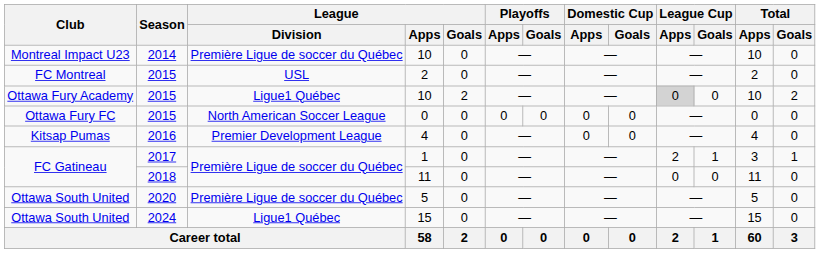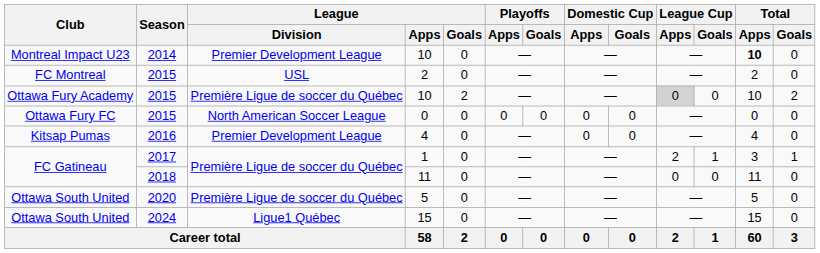Montreal Impact U23 / 10 | League / Division: Première Ligue de soccer du Québec -> Premier Development League
Montreal Impact U23 / 10 | Total / Apps: normal -> bold
Ottawa Fury Academy / 10 | League / Division: Ligue1 Québec -> Première Ligue de soccer du Québec
